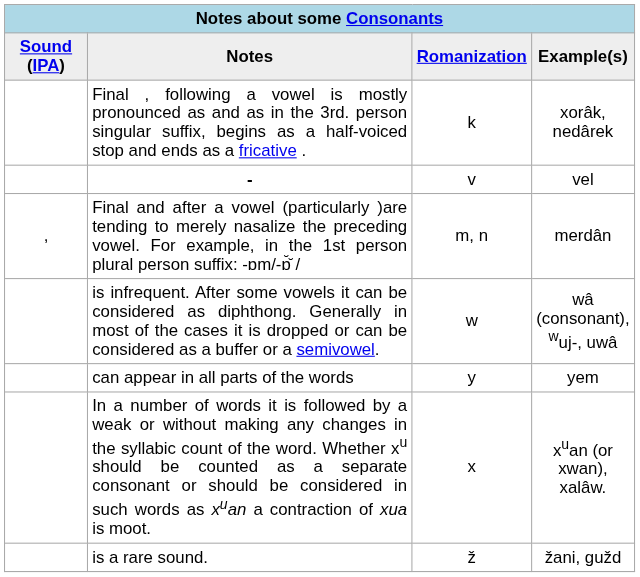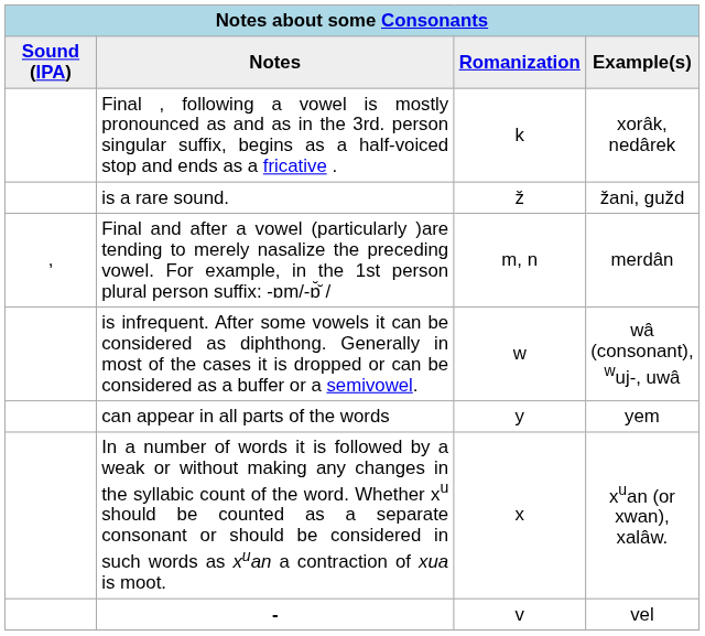rows swapped: is a rare sound. <-> -
